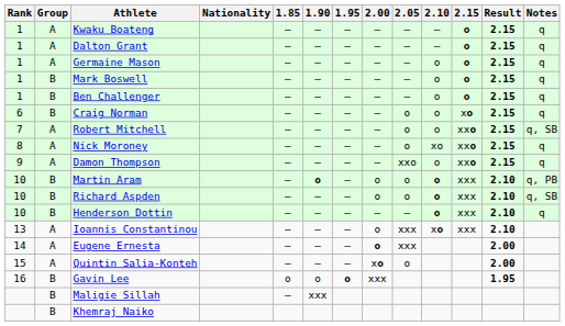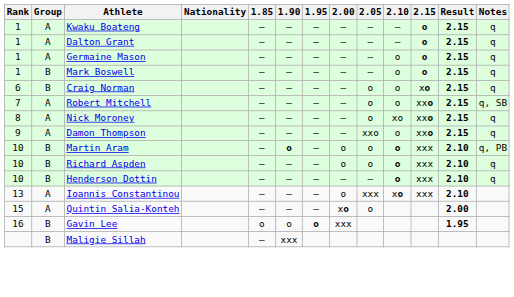- row: 1 | B | Ben Challenger | – | – | – | – | – | o | o | 2.15 | q
Richard Aspden | Notes: q, SB -> q
- row: 14 | A | Eugene Ernesta | – | – | – | o | xxx | 2.00
- row: B | Khemraj Naiko
